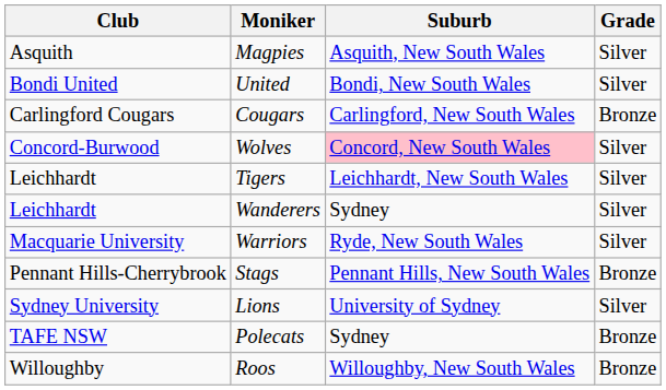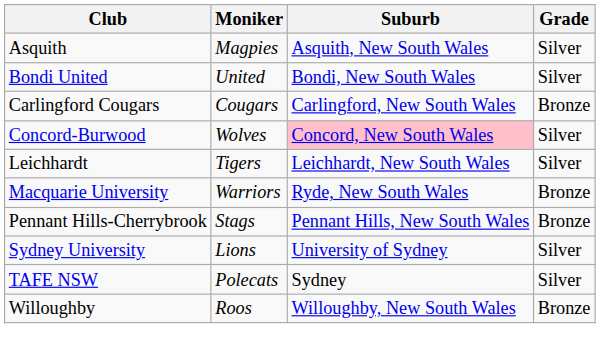- row: Leichhardt | Wanderers | Sydney | Silver
Warriors | Grade: Silver -> Bronze
Polecats | Grade: Bronze -> Silver
